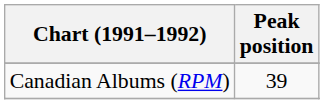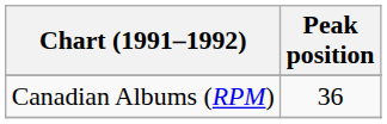Canadian Albums (RPM) | Peak position: 39 -> 36
